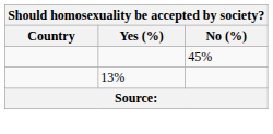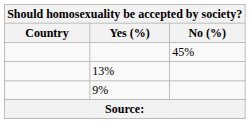+ row: 9%
